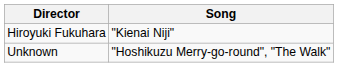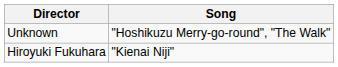rows swapped: Hiroyuki Fukuhara <-> Unknown
